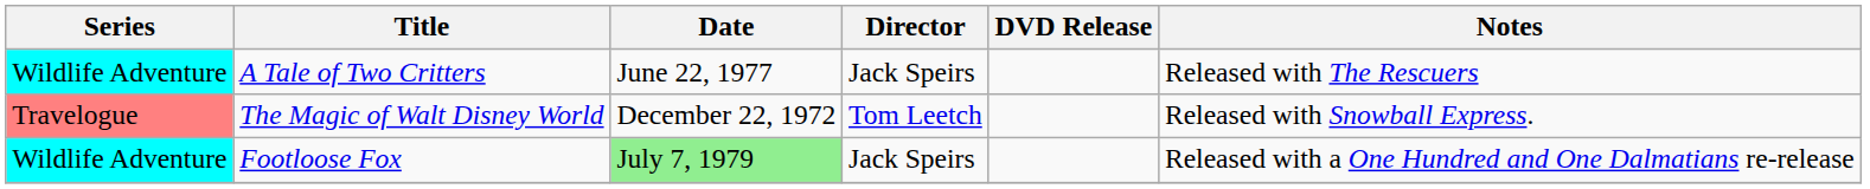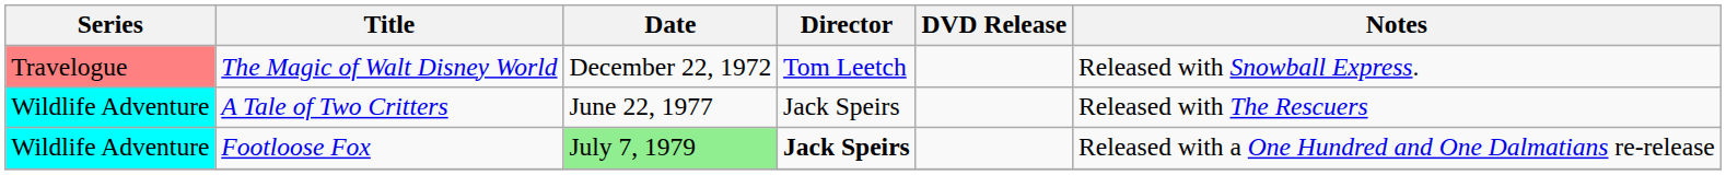rows swapped: The Magic of Walt Disney World <-> A Tale of Two Critters
Footloose Fox | Director: normal -> bold
